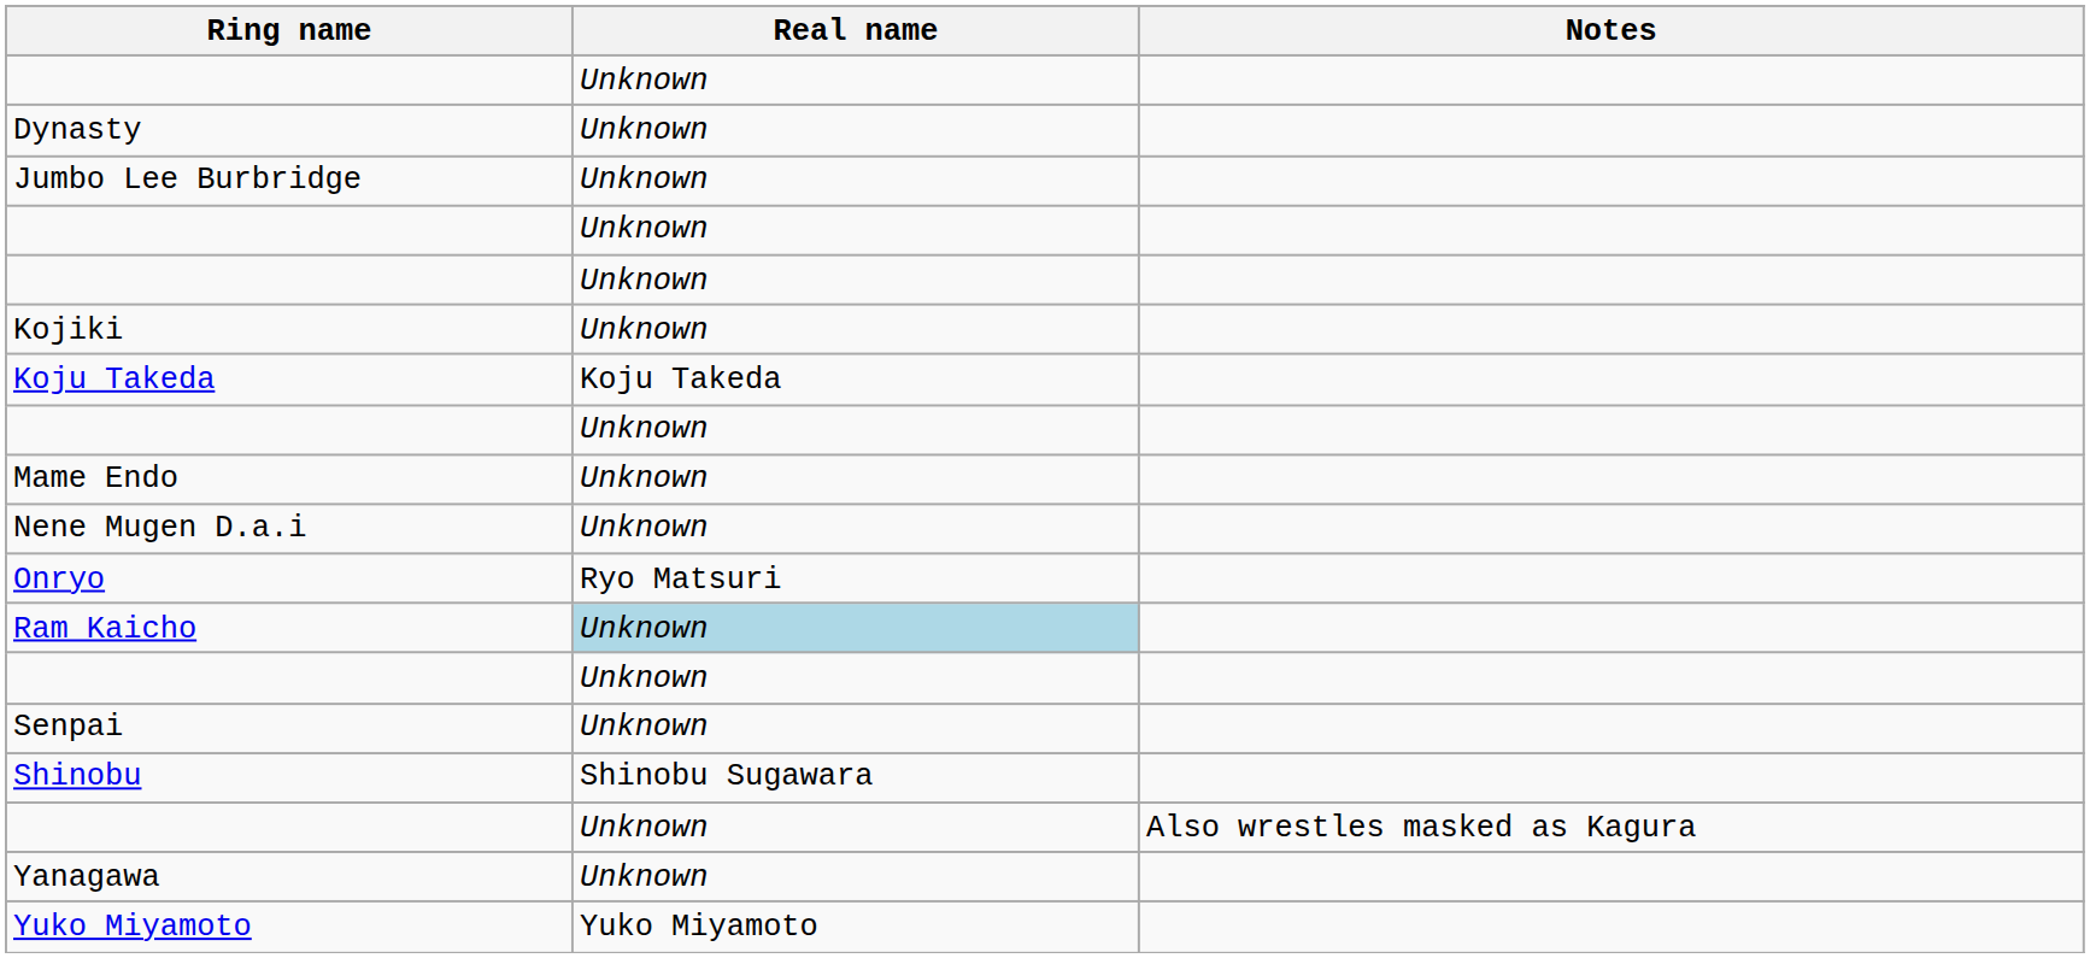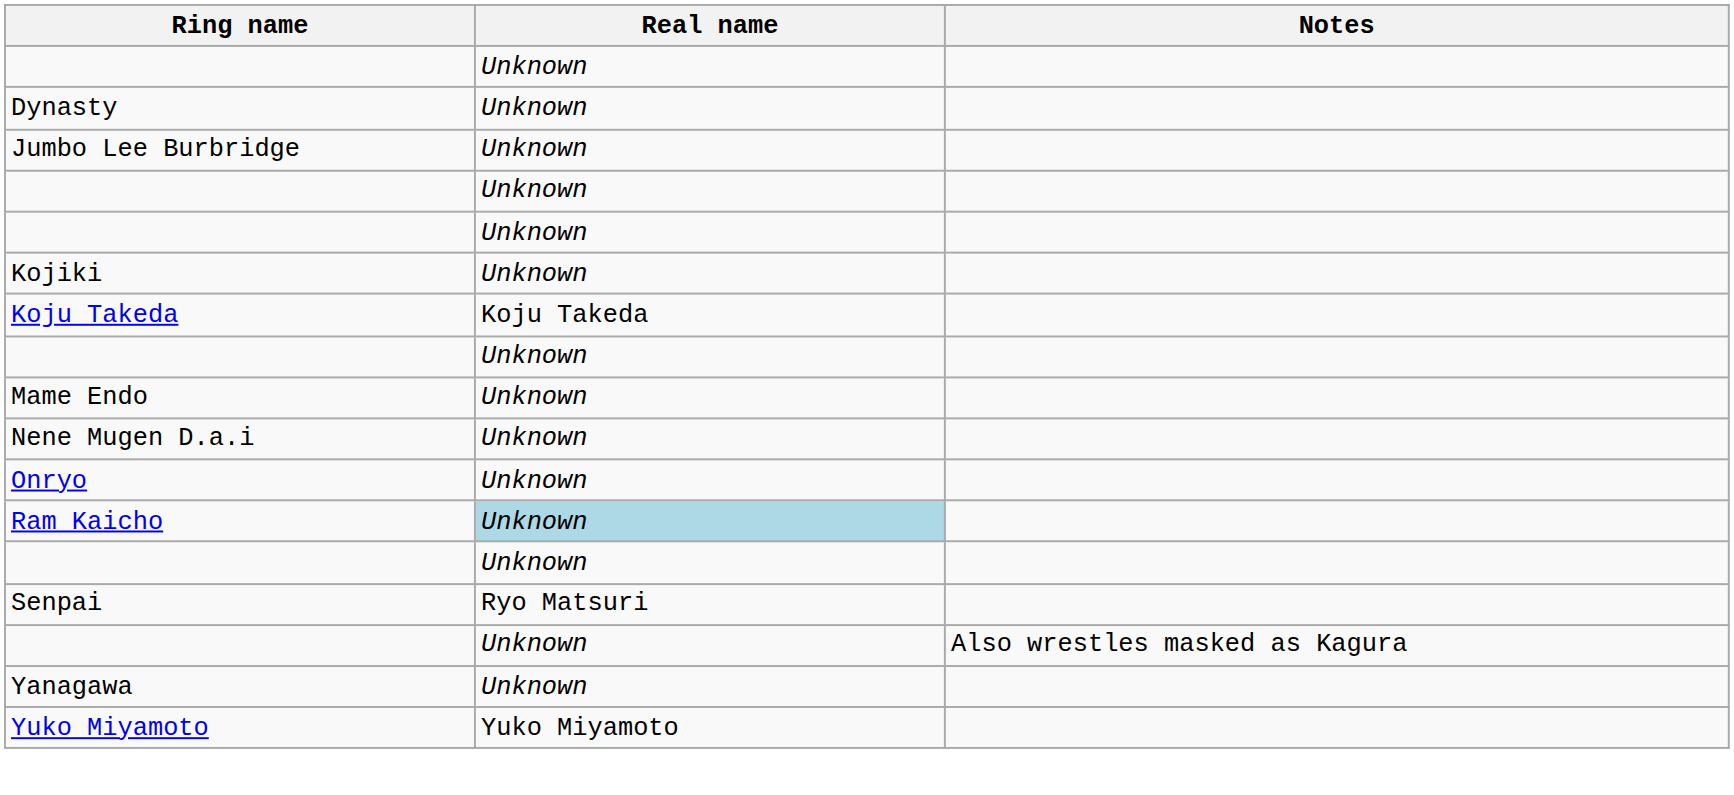Onryo | Real name: Ryo Matsuri -> Unknown
Senpai | Real name: Unknown -> Ryo Matsuri
- row: Shinobu | Shinobu Sugawara
